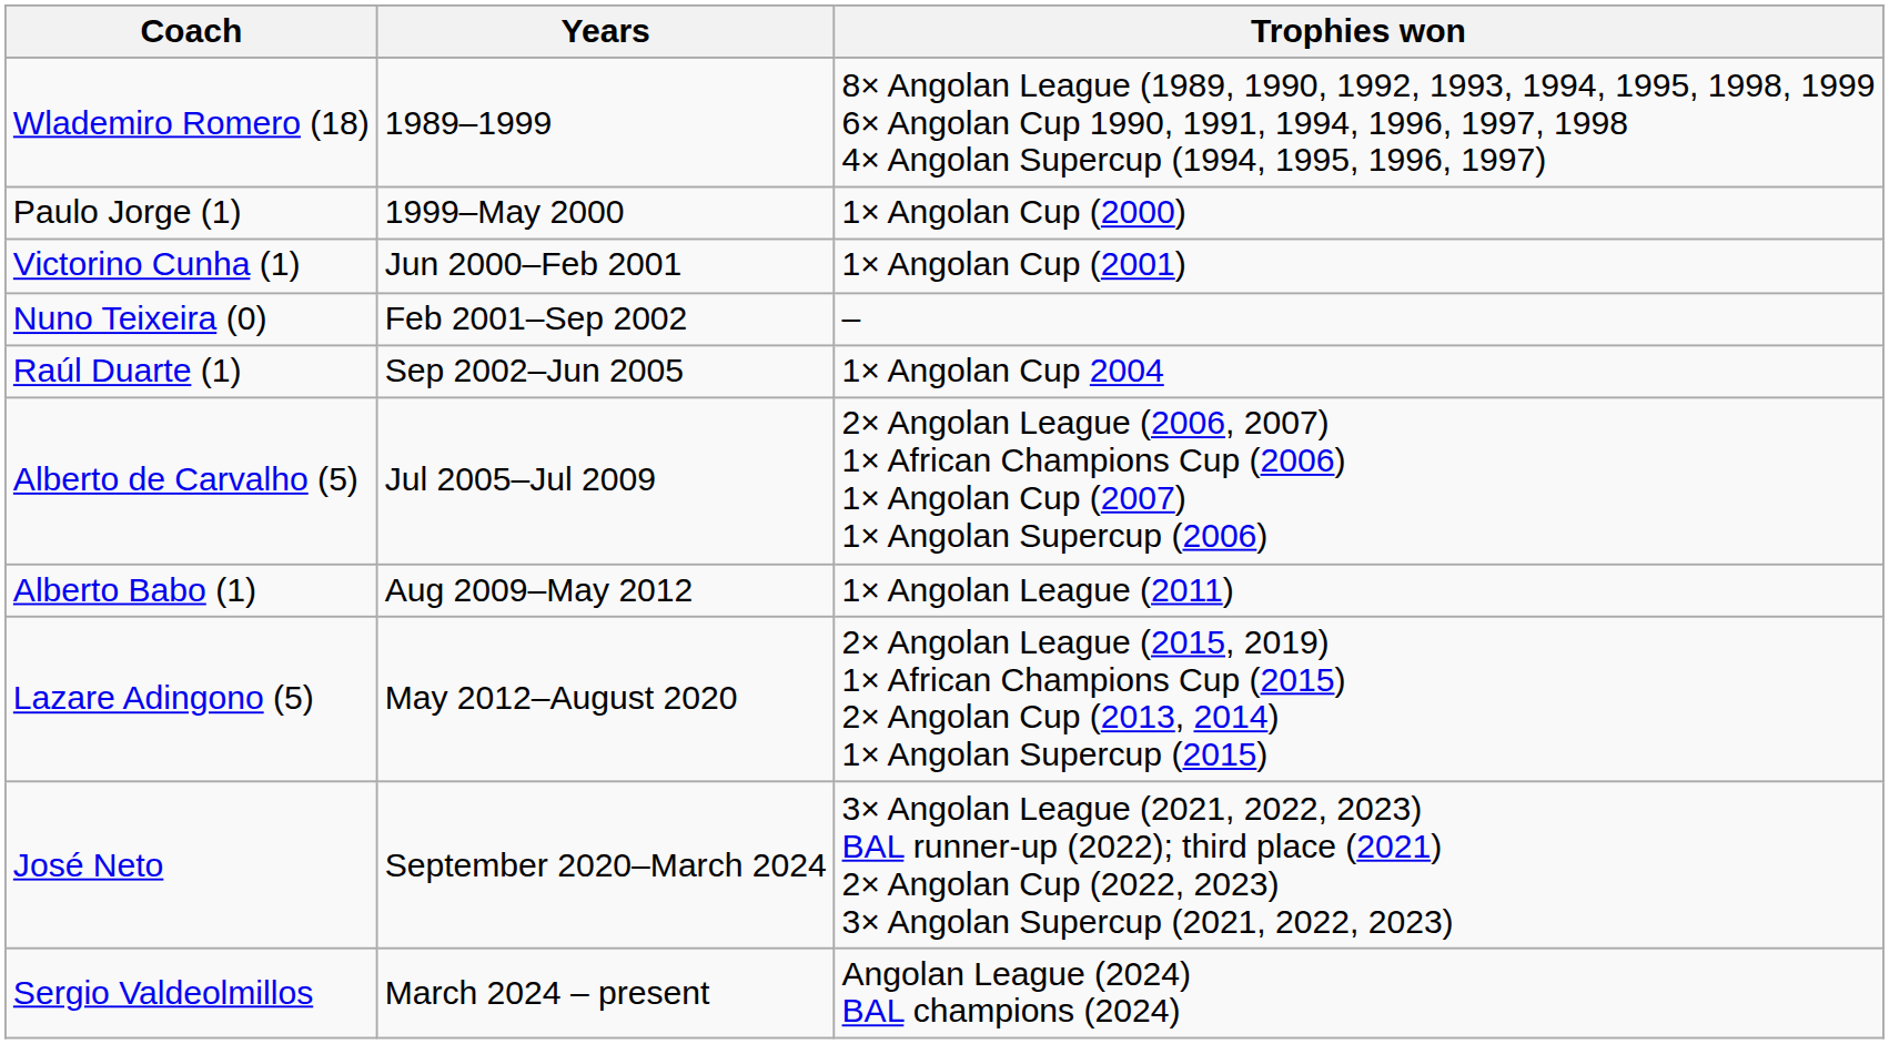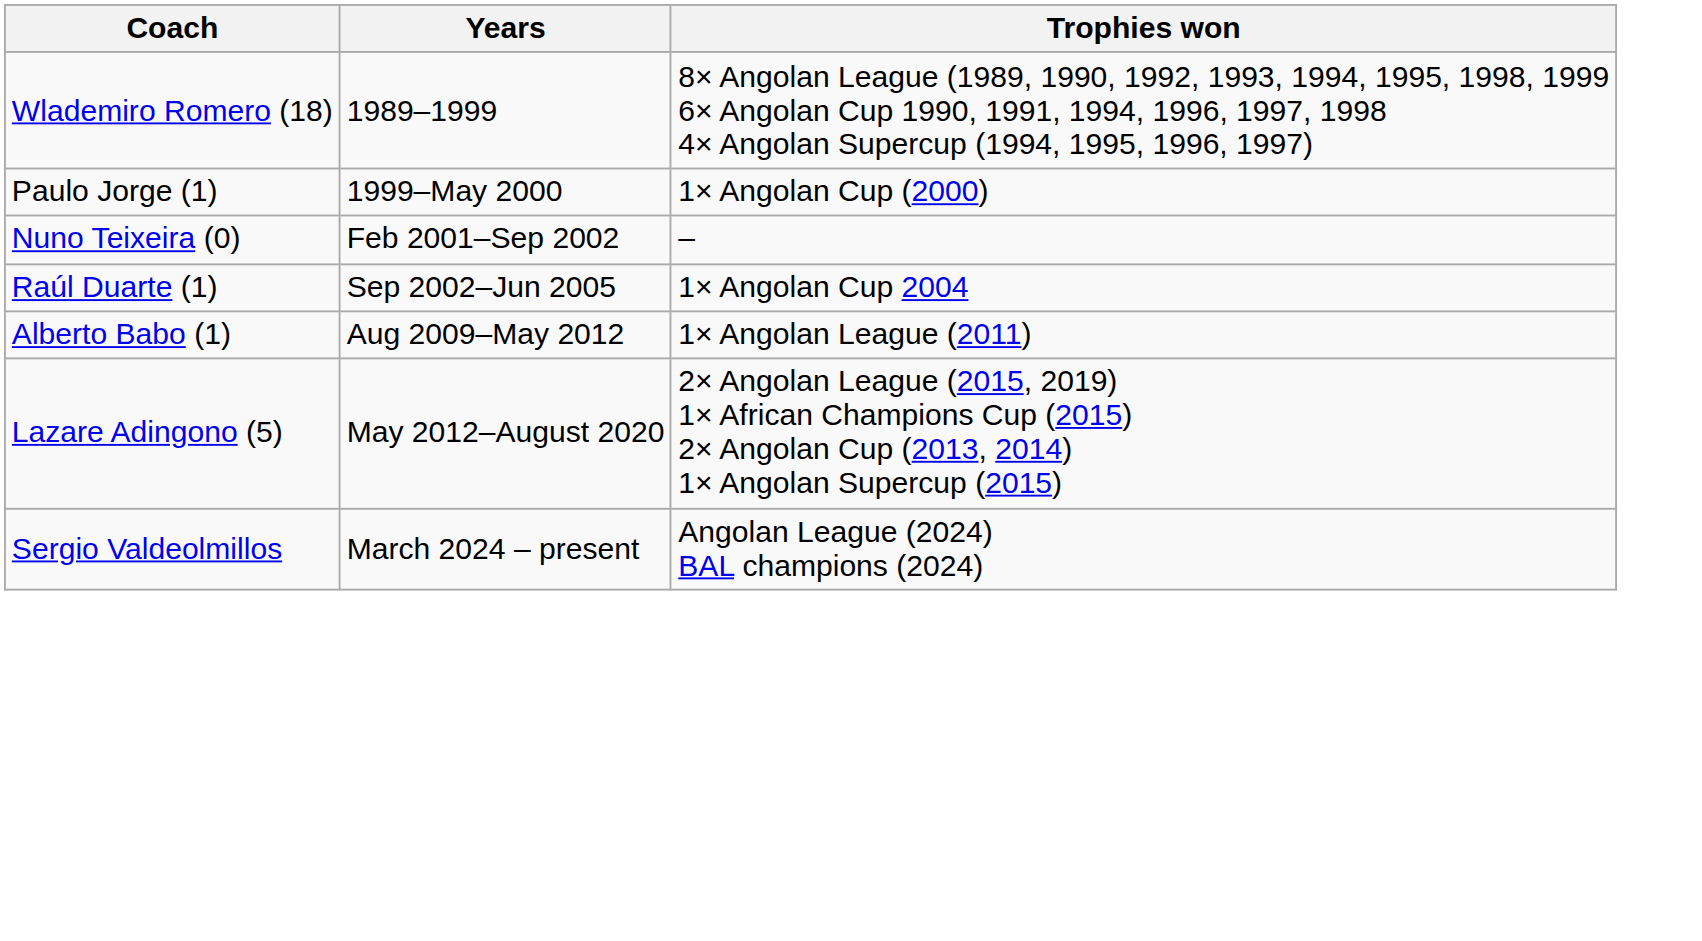- row: Victorino Cunha (1) | Jun 2000–Feb 2001 | 1× Angolan Cup (2001)
- row: Alberto de Carvalho (5) | Jul 2005–Jul 2009 | 2× Angolan League (2006, 2007) 1× African Champions Cup (2006) 1× Angolan Cup (2007) 1× Angolan Supercup (2006)
- row: José Neto | September 2020–March 2024 | 3× Angolan League (2021, 2022, 2023) BAL runner-up (2022); third place (2021) 2× Angolan Cup (2022, 2023) 3× Angolan Supercup (2021, 2022, 2023)
